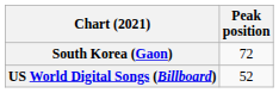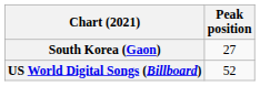South Korea (Gaon) | Peak position: 72 -> 27
